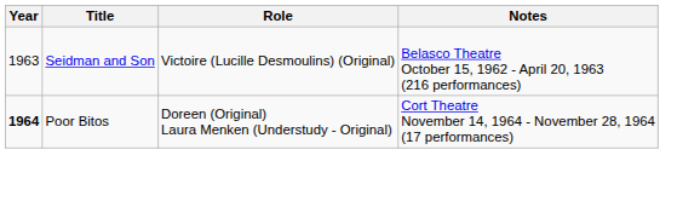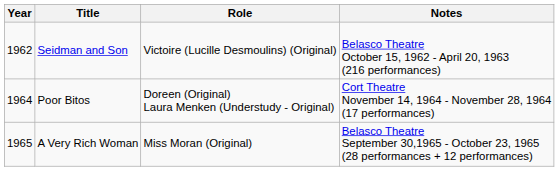Seidman and Son | Year: 1963 -> 1962
Poor Bitos | Year: bold -> normal
+ row: 1965 | A Very Rich Woman | Miss Moran (Original) | Belasco Theatre September 30,1965 - October 23, 1965 (28 performances + 12 performances)
